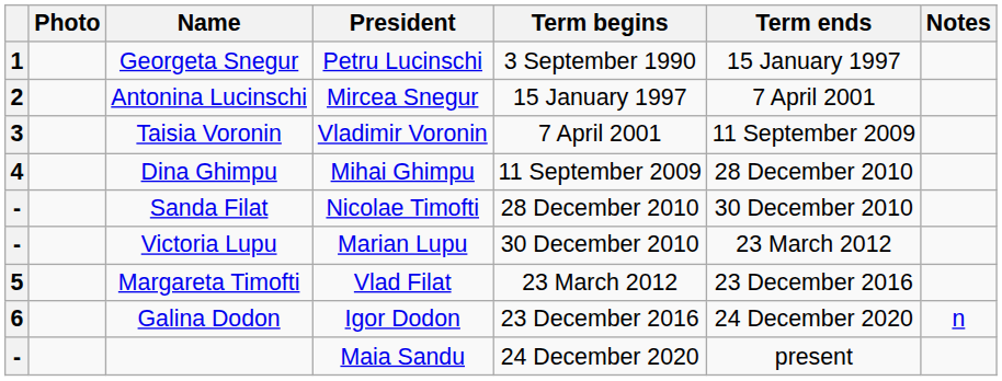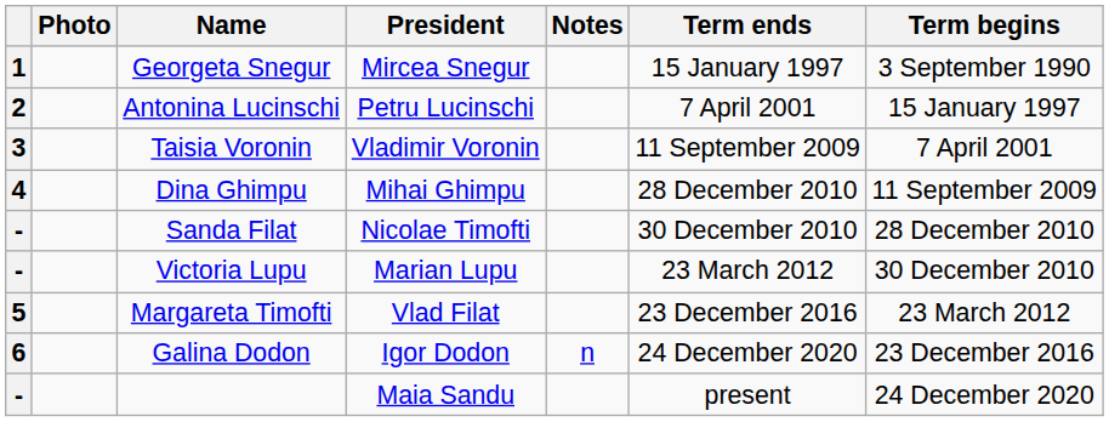columns swapped: Term begins <-> Notes
Georgeta Snegur | President: Petru Lucinschi -> Mircea Snegur
Antonina Lucinschi | President: Mircea Snegur -> Petru Lucinschi
